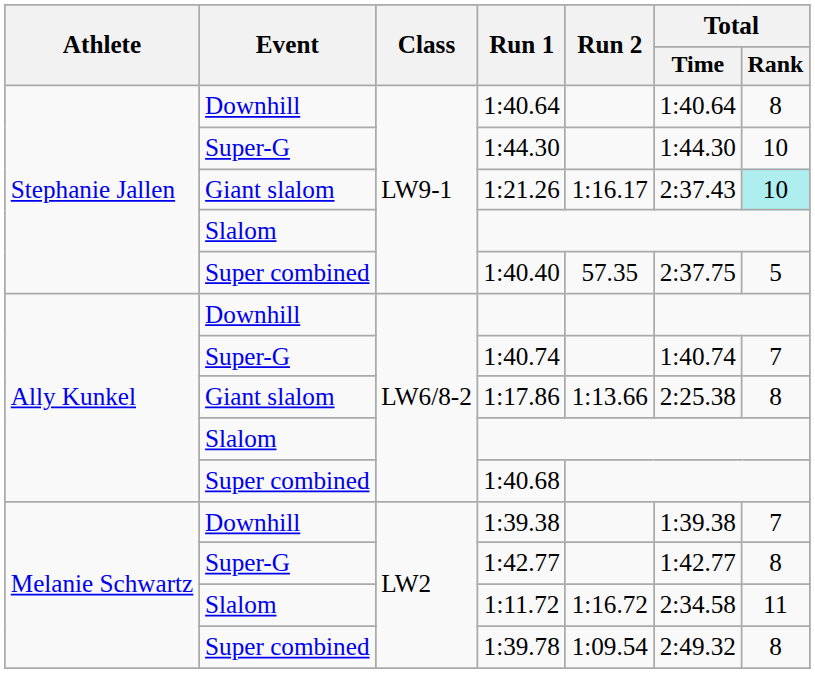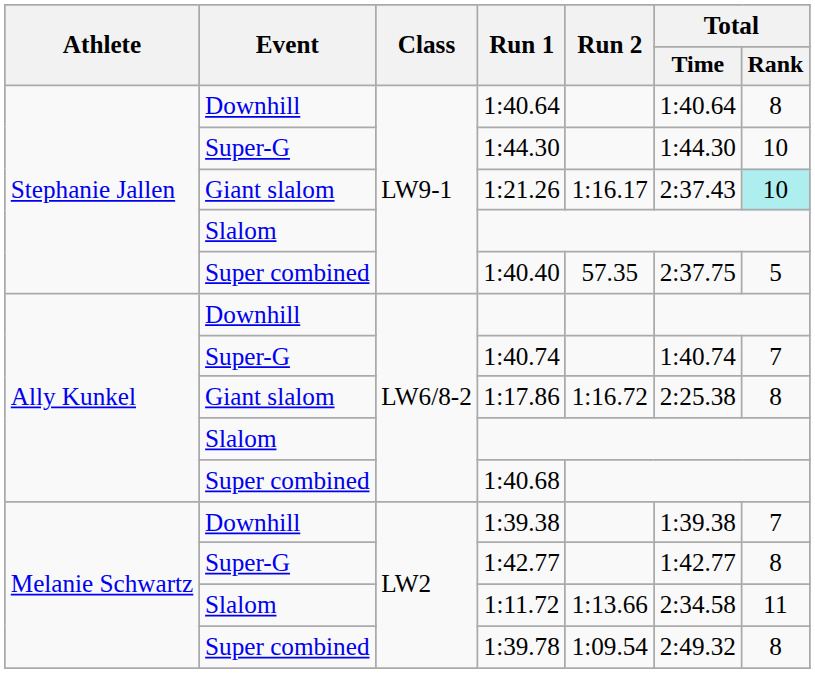1:17.86 | Run 2: 1:13.66 -> 1:16.72
1:11.72 | Run 2: 1:16.72 -> 1:13.66
